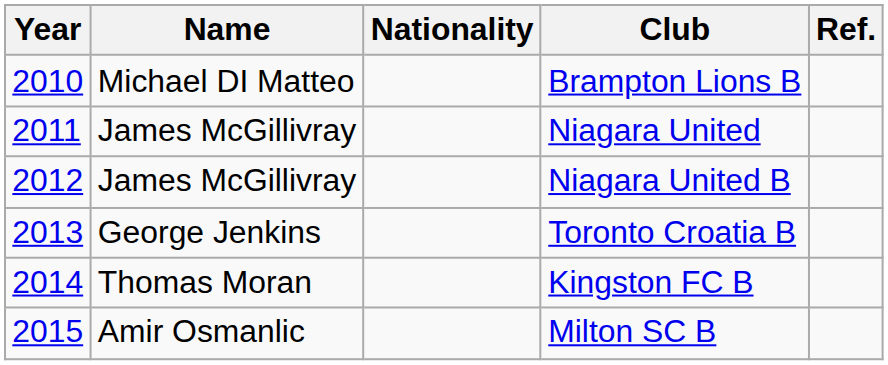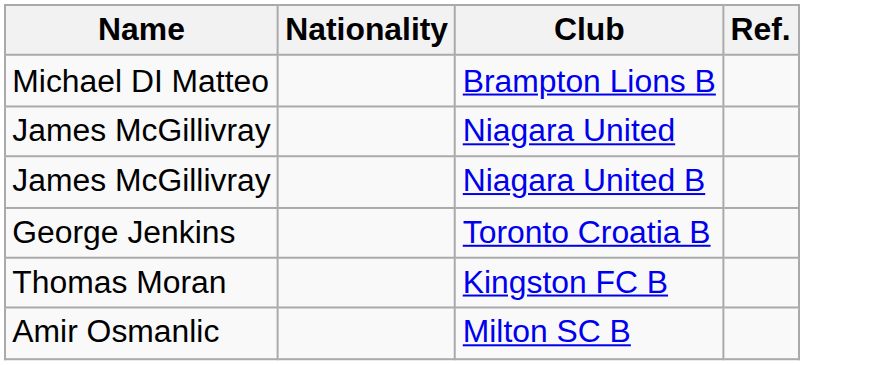- column: Year | 2010 | 2011 | 2012 | 2013 | 2014 | 2015
